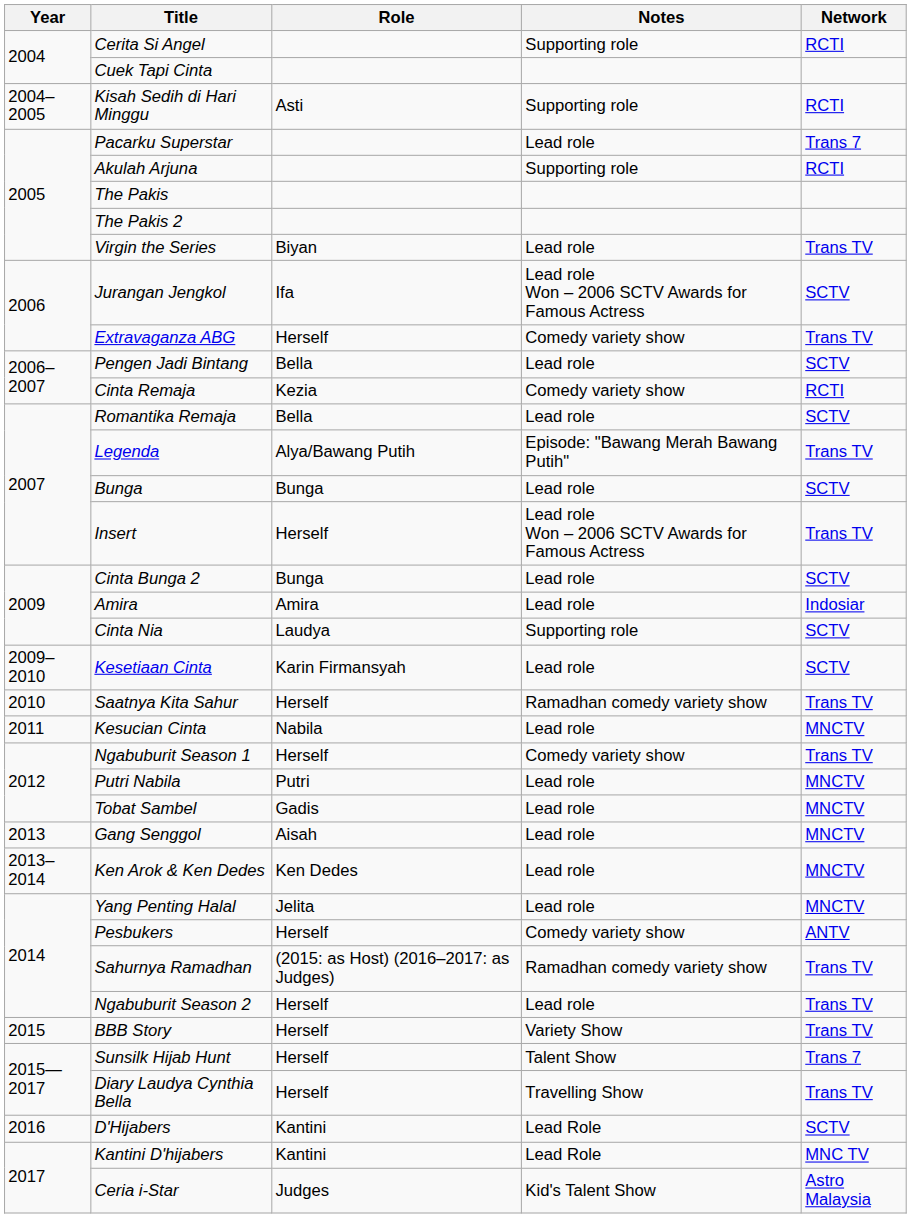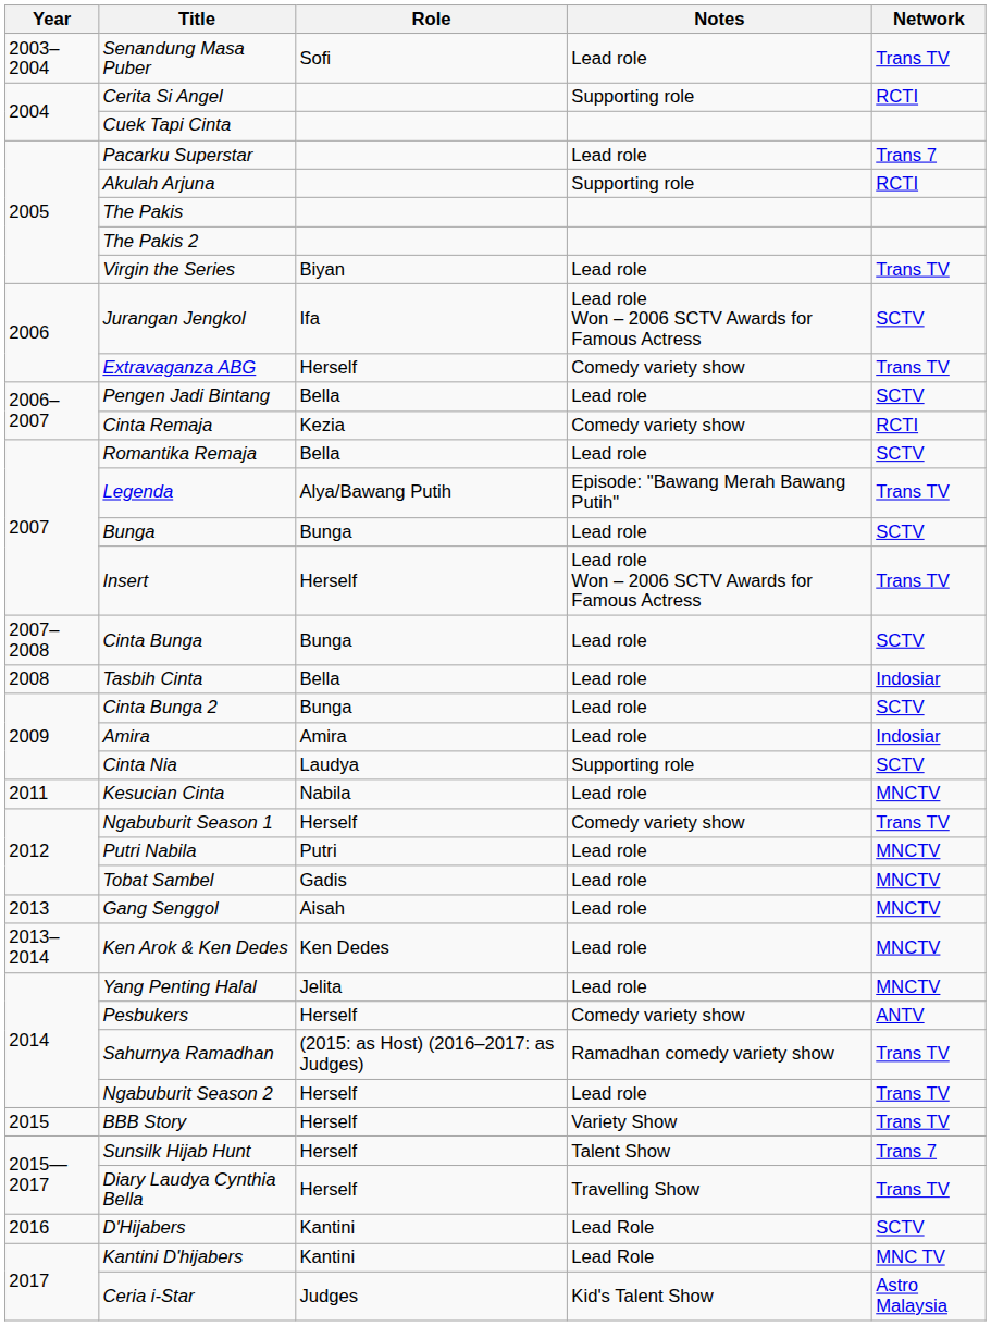+ row: 2003–2004 | Senandung Masa Puber | Sofi | Lead role | Trans TV
- row: 2004–2005 | Kisah Sedih di Hari Minggu | Asti | Supporting role | RCTI
+ row: 2007–2008 | Cinta Bunga | Bunga | Lead role | SCTV
+ row: 2008 | Tasbih Cinta | Bella | Lead role | Indosiar
- row: 2009–2010 | Kesetiaan Cinta | Karin Firmansyah | Lead role | SCTV
- row: 2010 | Saatnya Kita Sahur | Herself | Ramadhan comedy variety show | Trans TV
